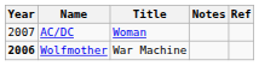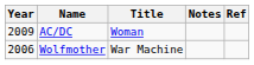AC/DC | Year: 2007 -> 2009
Wolfmother | Year: bold -> normal
